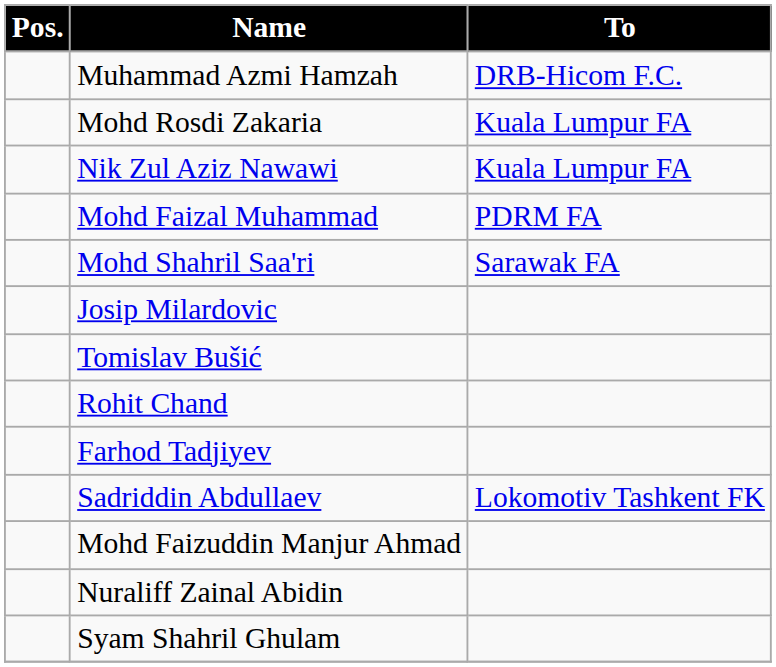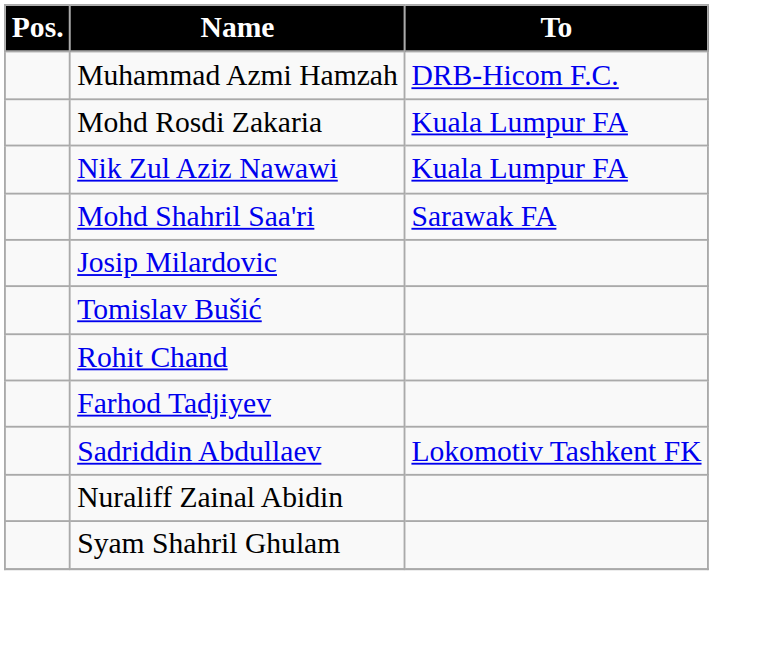- row: Mohd Faizal Muhammad | PDRM FA
- row: Mohd Faizuddin Manjur Ahmad
